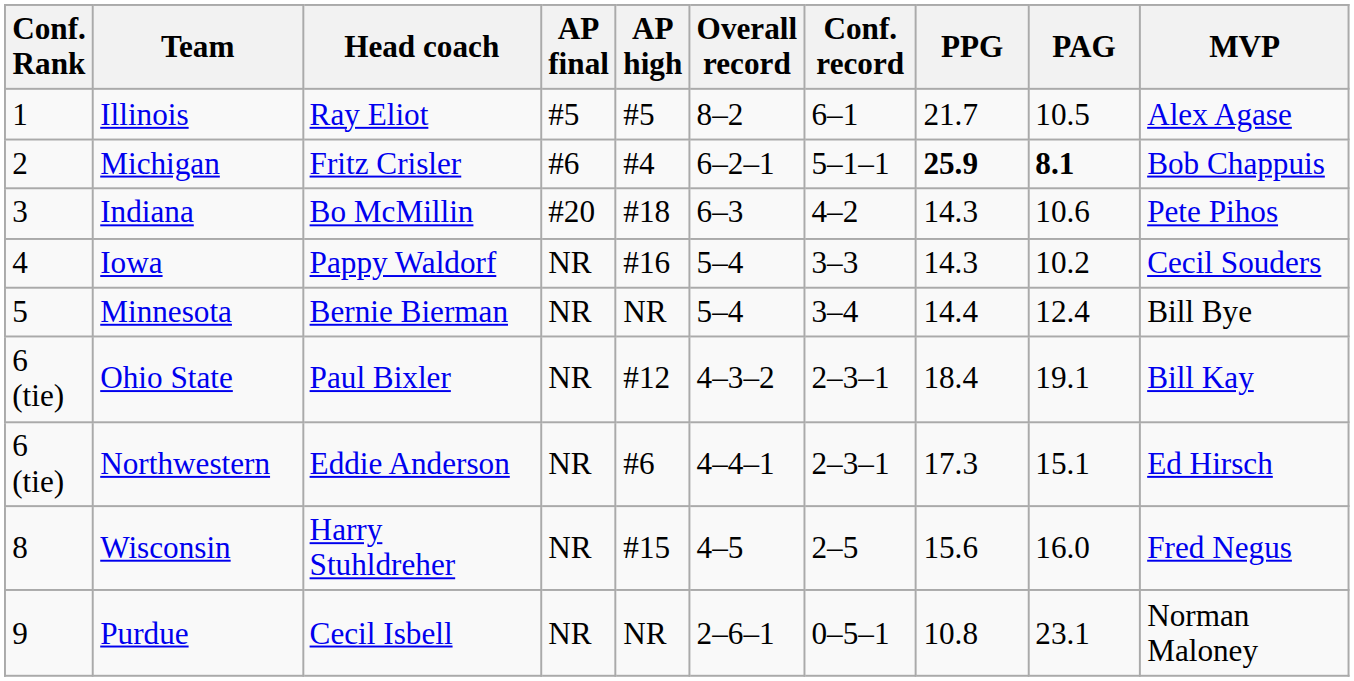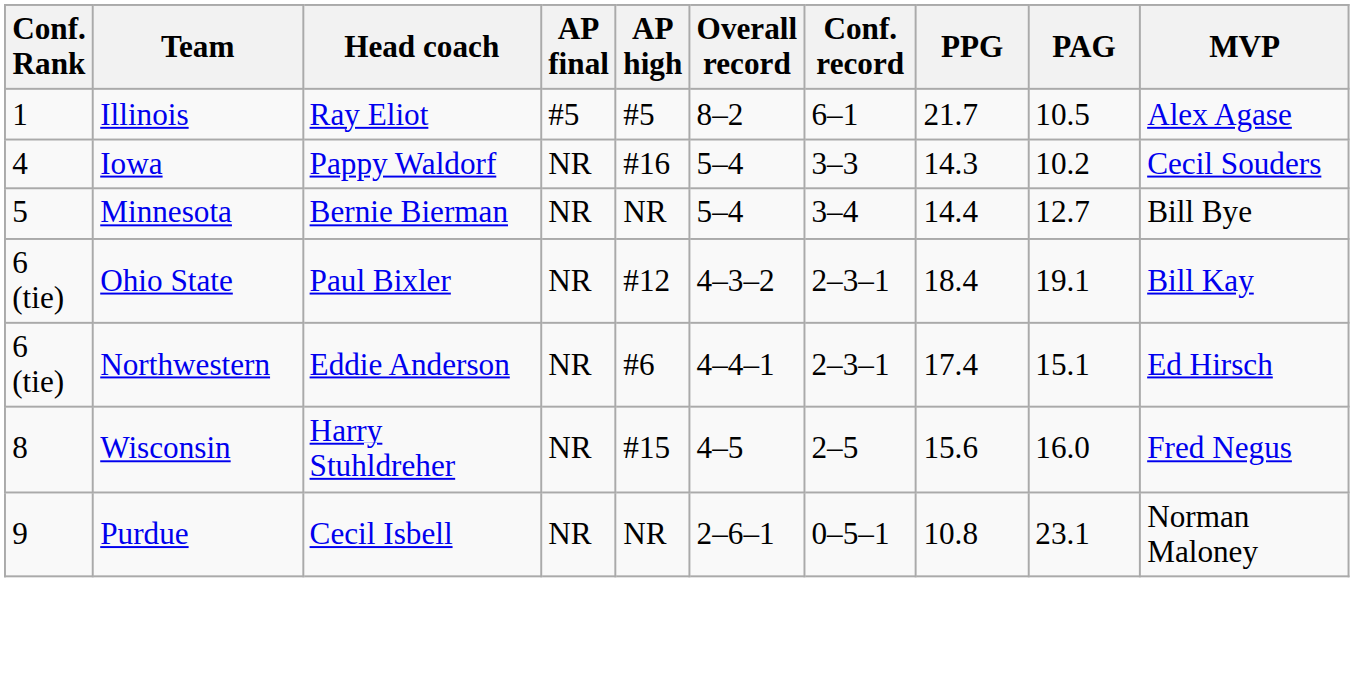- row: 2 | Michigan | Fritz Crisler | #6 | #4 | 6–2–1 | 5–1–1 | 25.9 | 8.1 | Bob Chappuis
- row: 3 | Indiana | Bo McMillin | #20 | #18 | 6–3 | 4–2 | 14.3 | 10.6 | Pete Pihos
Minnesota | PAG: 12.4 -> 12.7
Northwestern | PPG: 17.3 -> 17.4
